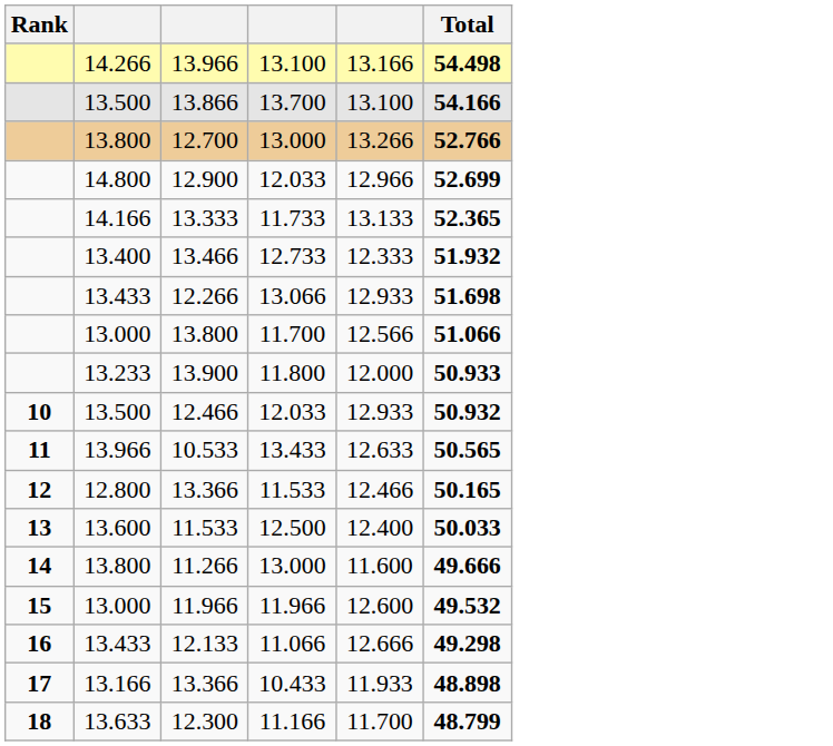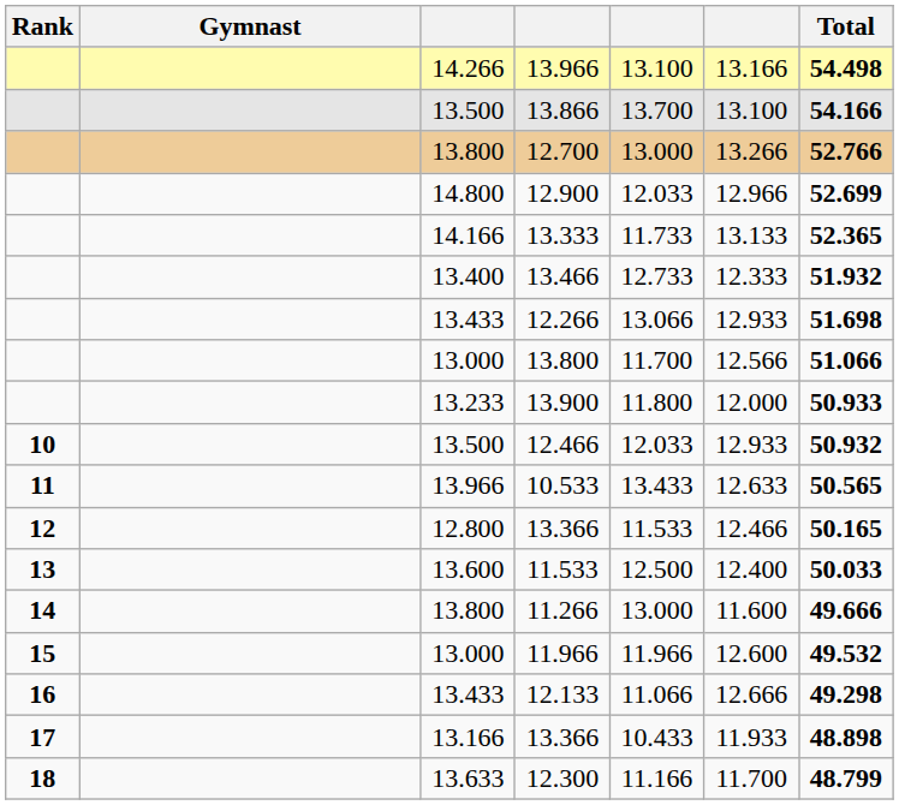+ column: Gymnast
